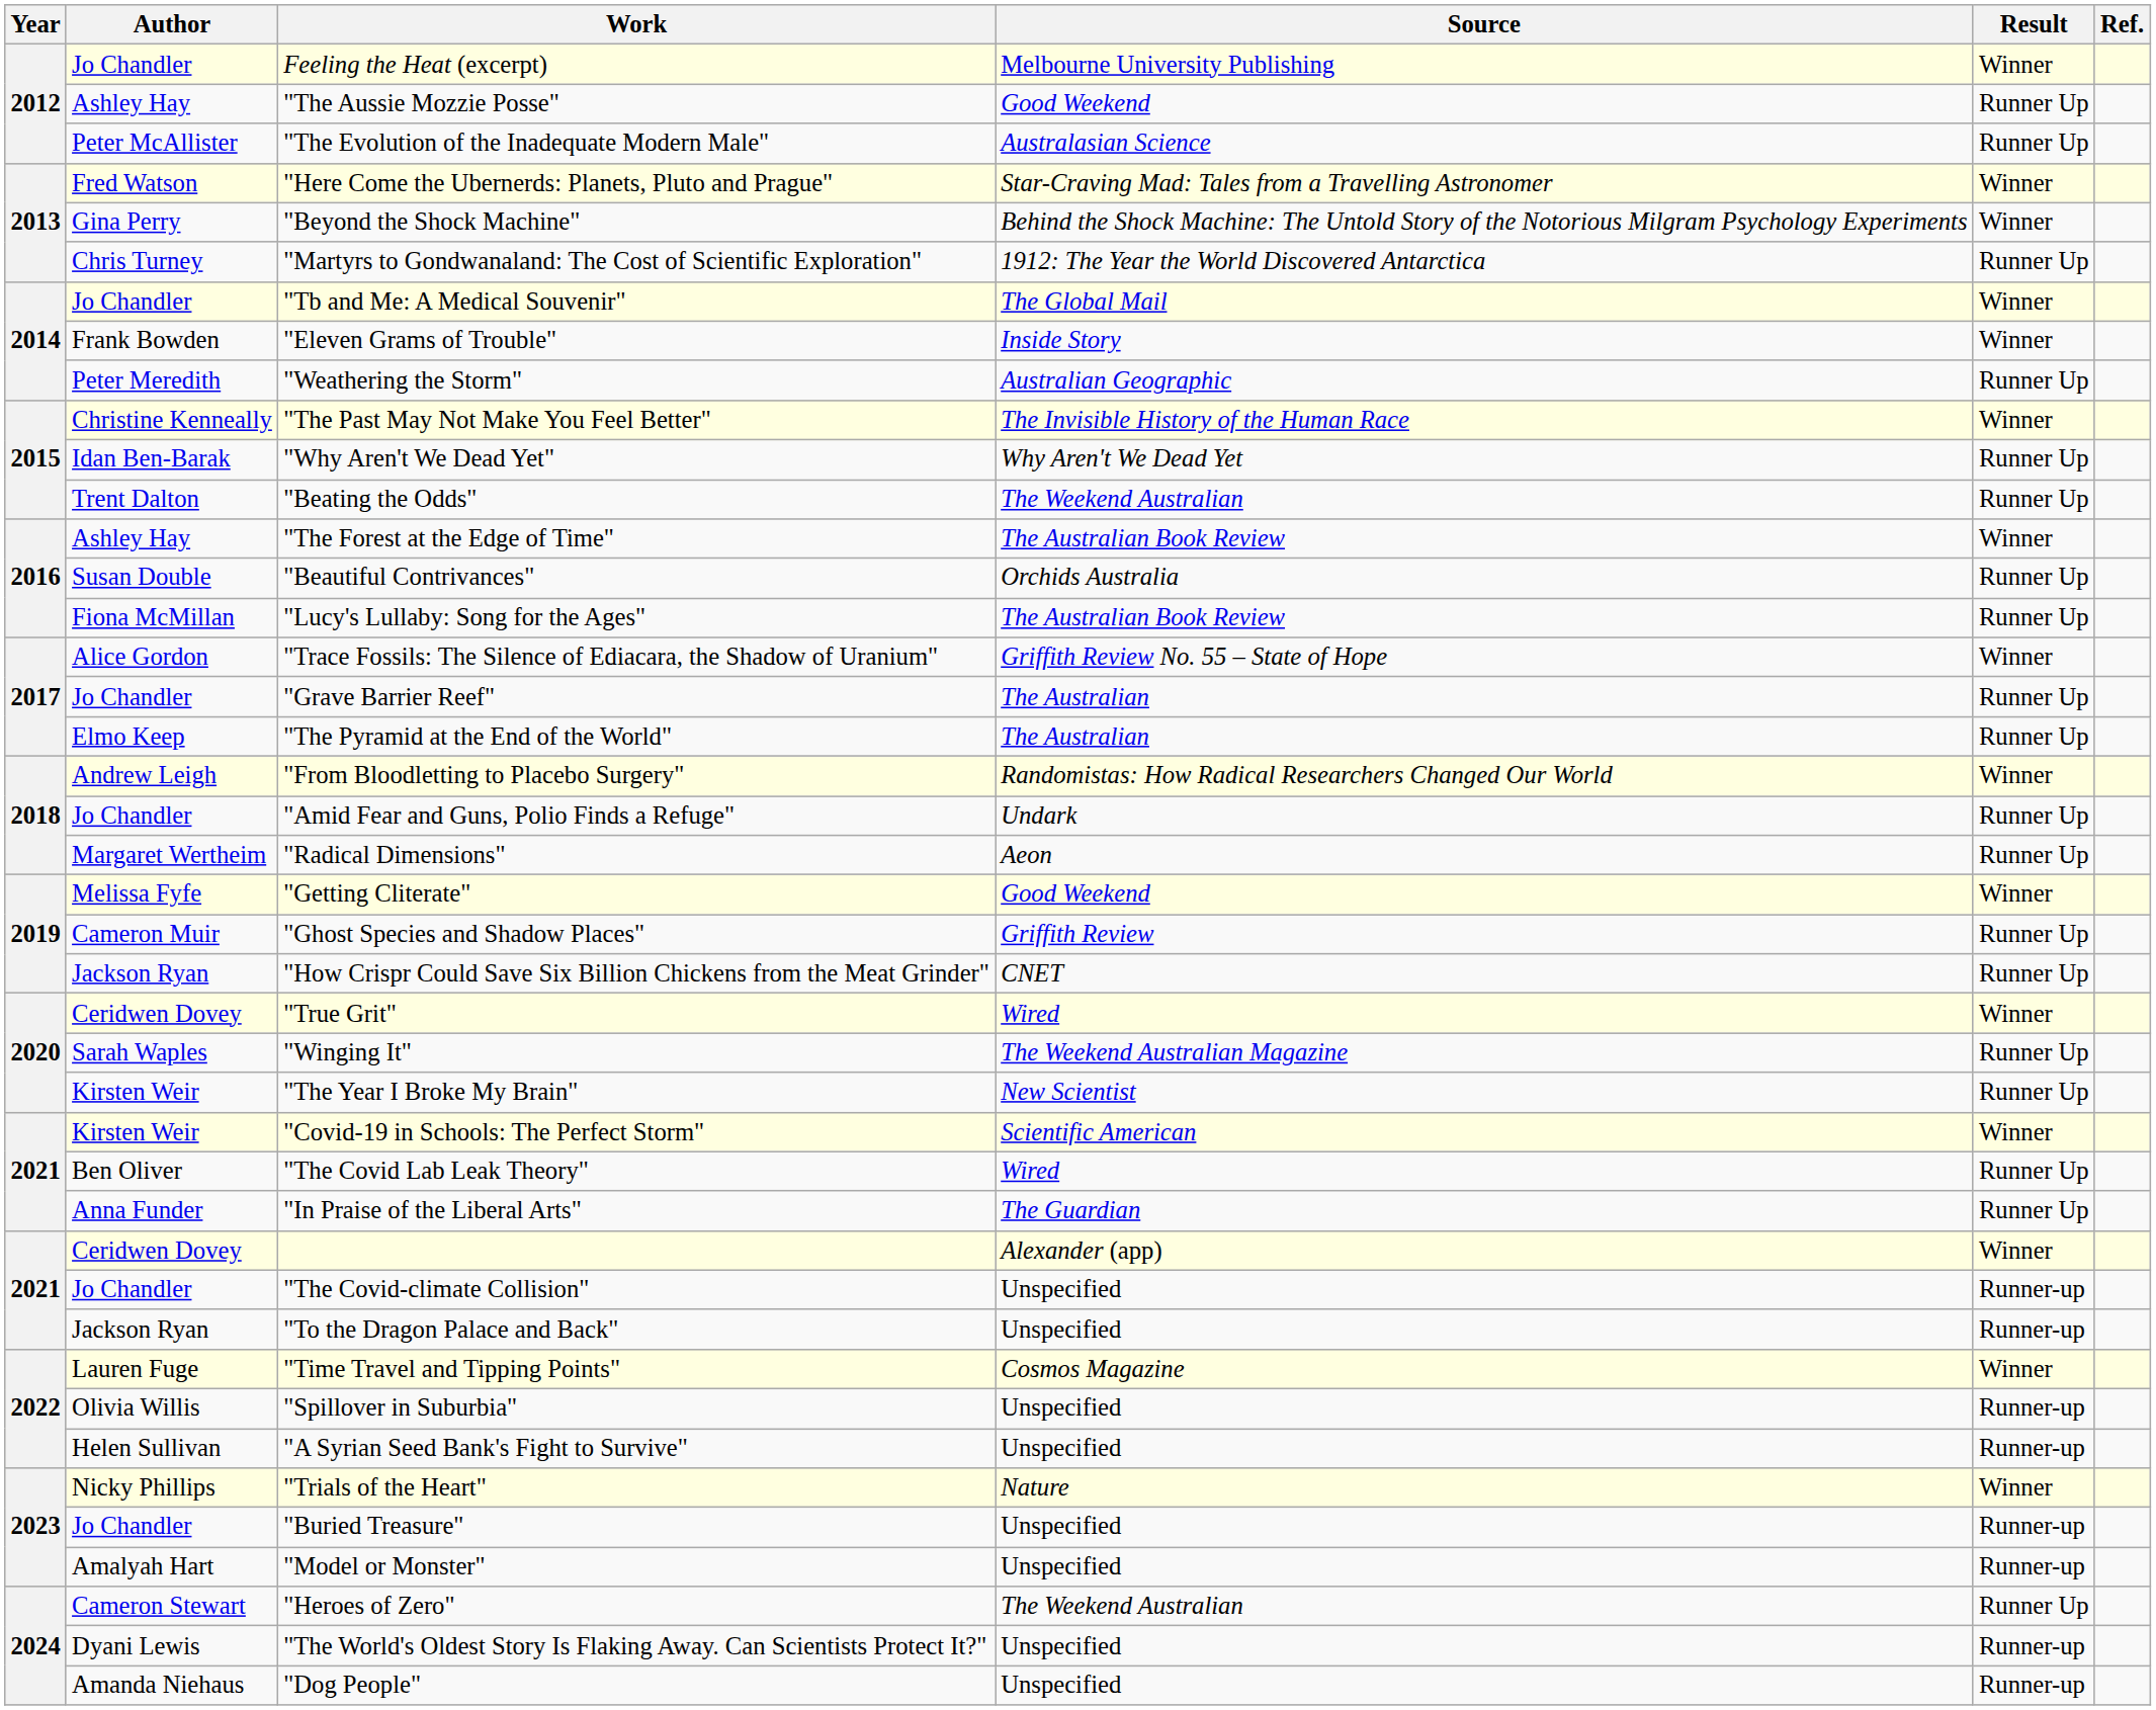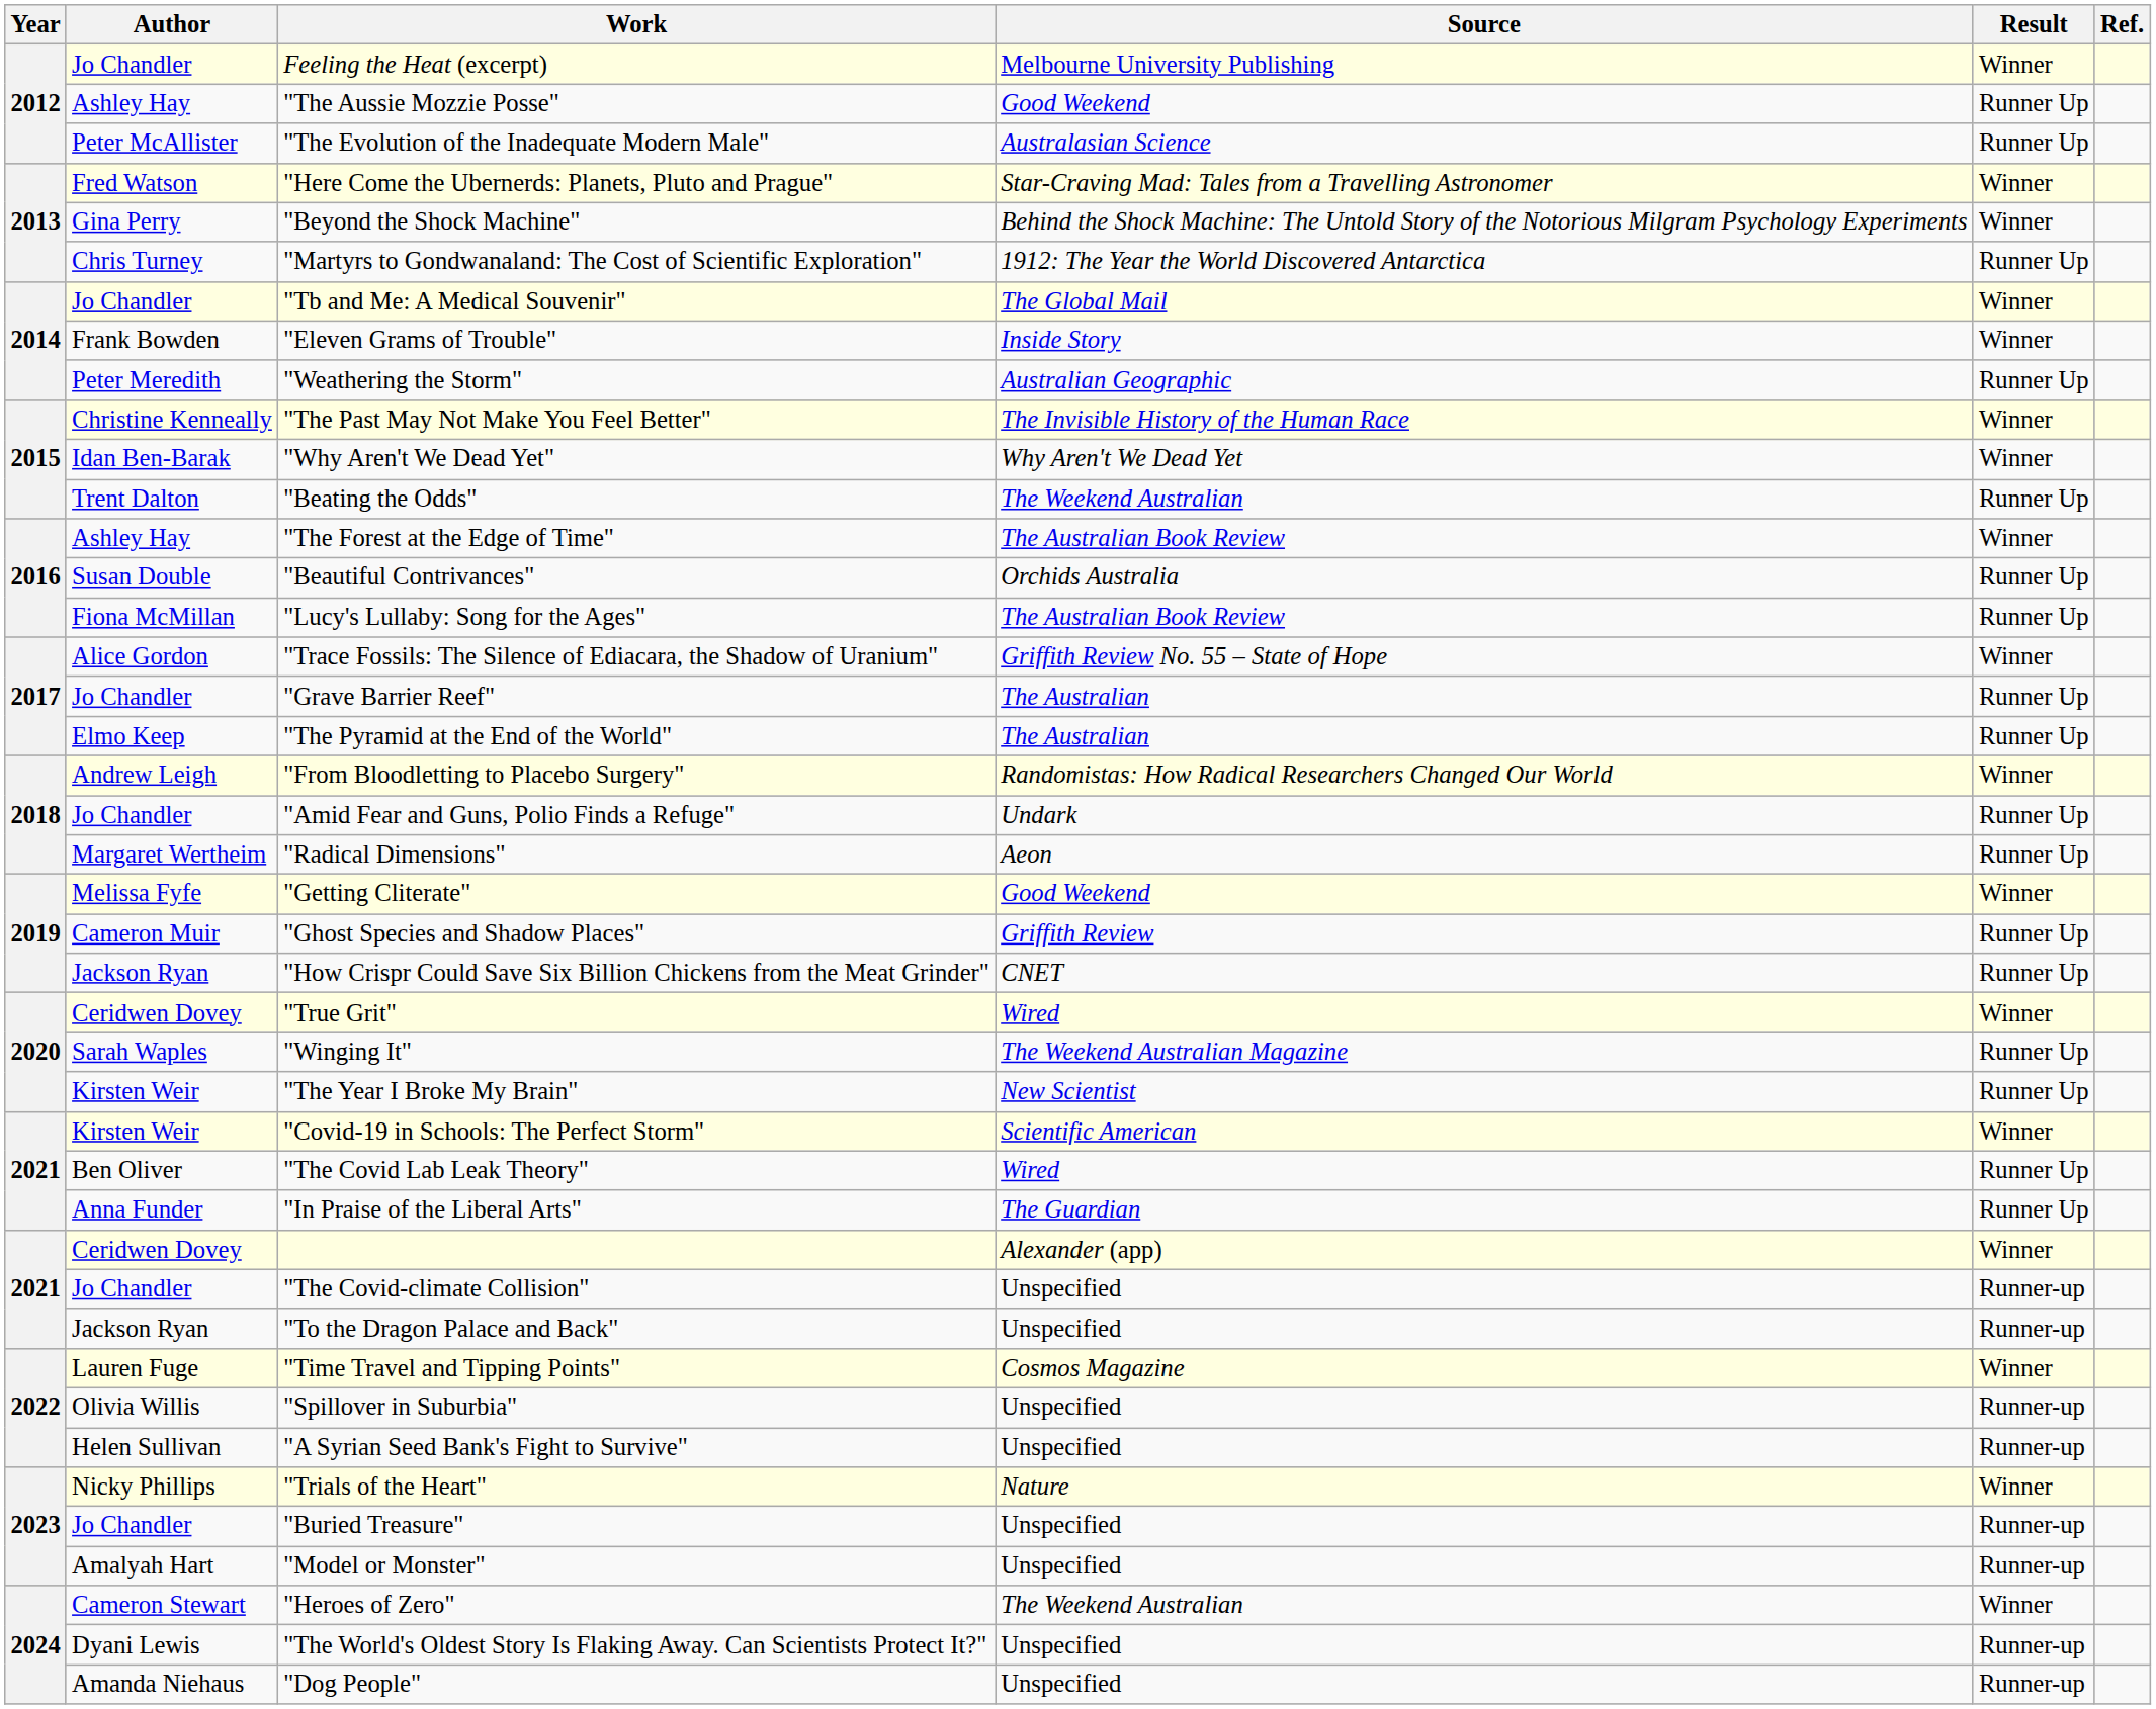"Why Aren't We Dead Yet" | Result: Runner Up -> Winner
"Heroes of Zero" | Result: Runner Up -> Winner
